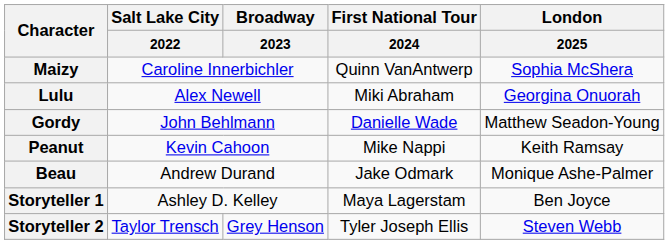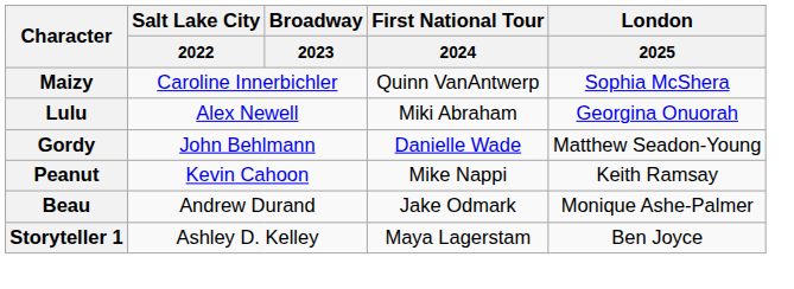- row: Storyteller 2 | Taylor Trensch | Grey Henson | Tyler Joseph Ellis | Steven Webb
